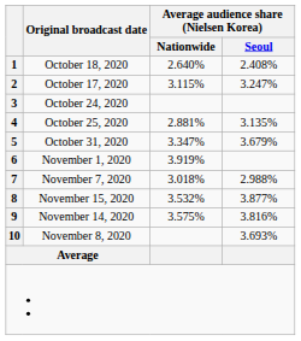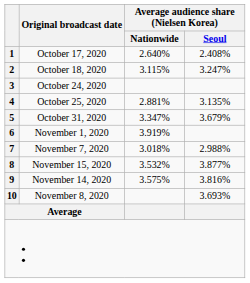1 | Original broadcast date: October 18, 2020 -> October 17, 2020
2 | Original broadcast date: October 17, 2020 -> October 18, 2020
